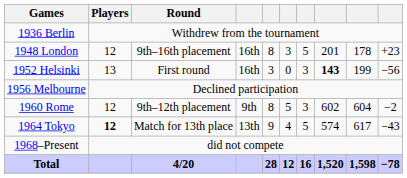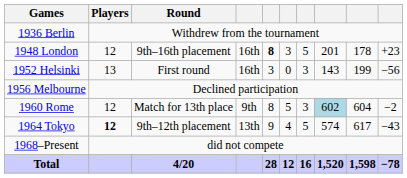1948 London | column 5: normal -> bold
1952 Helsinki | column 8: bold -> normal
1960 Rome | Round: 9th–12th placement -> Match for 13th place
1960 Rome | column 8: no background -> lightblue background
1964 Tokyo | Round: Match for 13th place -> 9th–12th placement
